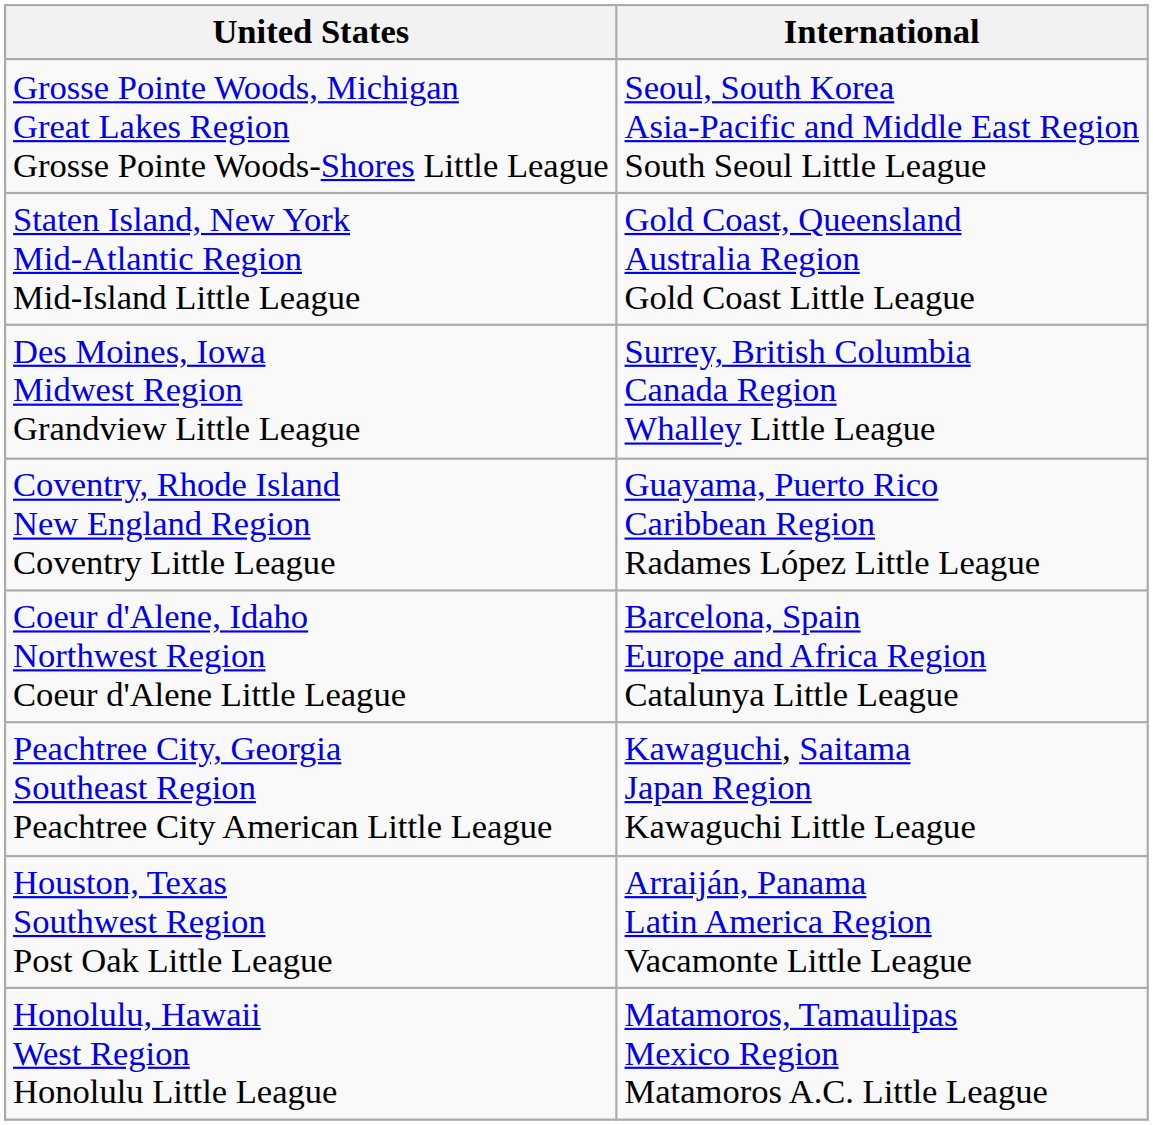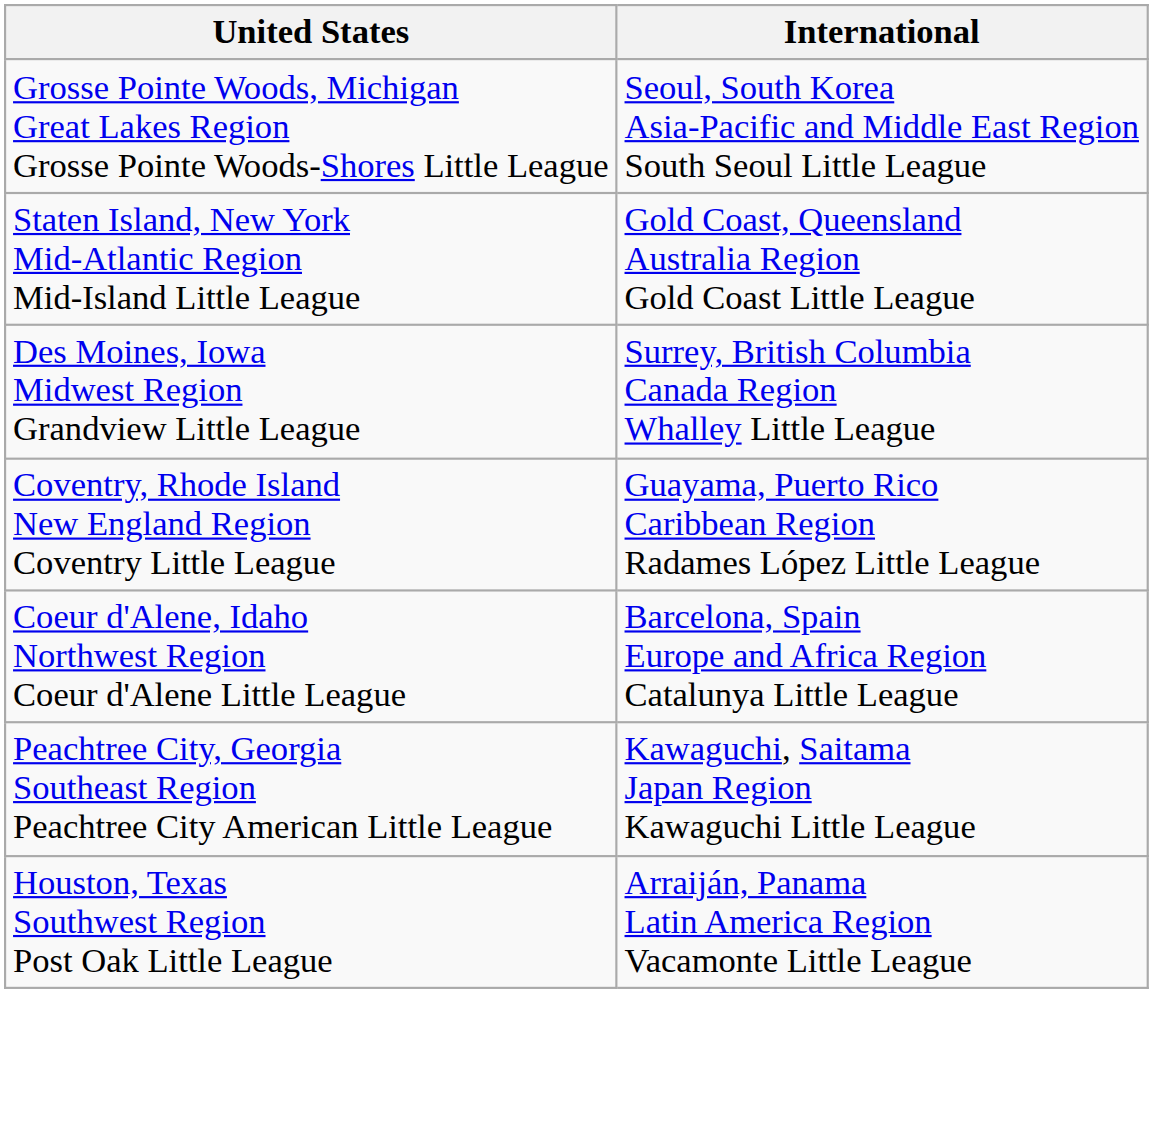- row: Honolulu, Hawaii West Region Honolulu Little League | Matamoros, Tamaulipas Mexico Region Matamoros A.C. Little League
